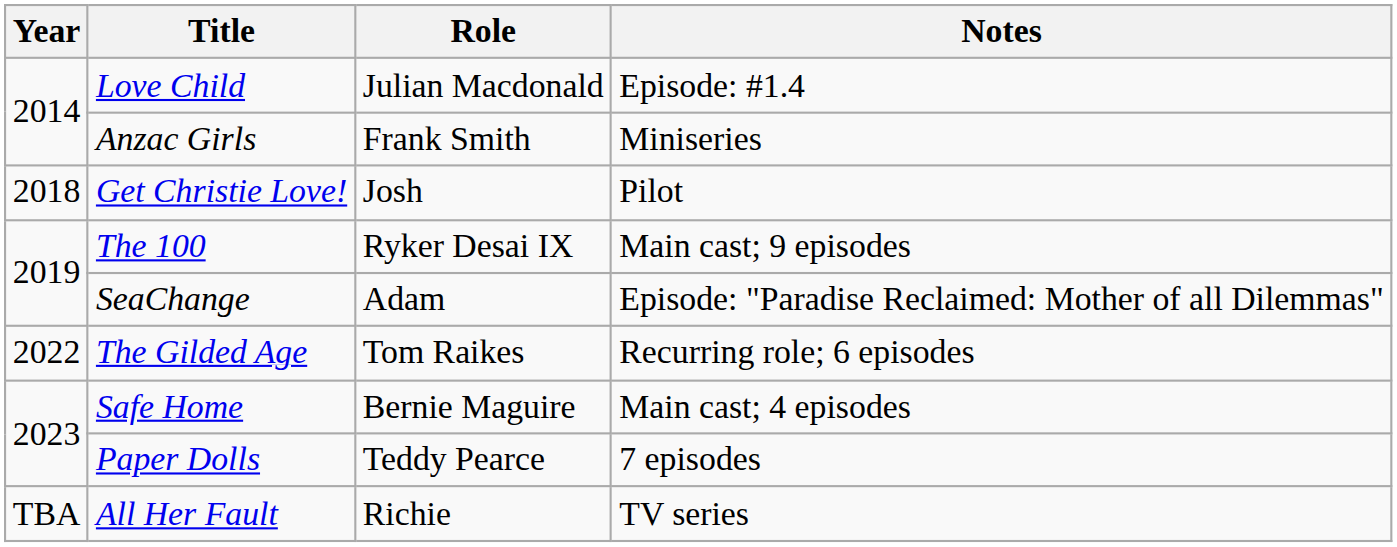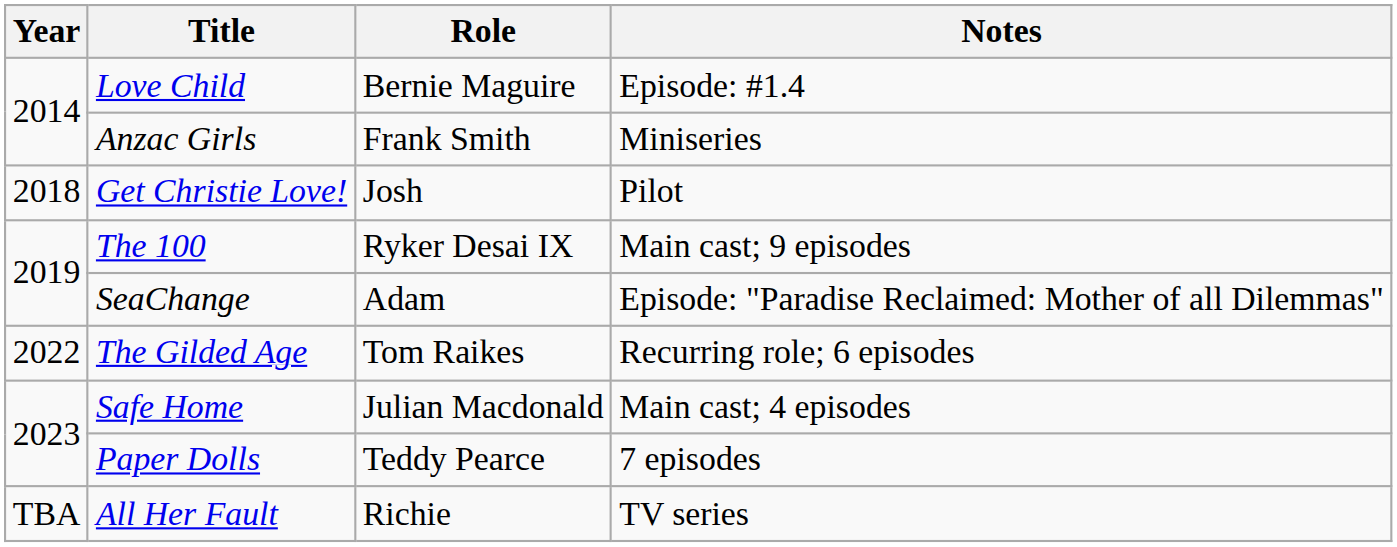Love Child | Role: Julian Macdonald -> Bernie Maguire
Safe Home | Role: Bernie Maguire -> Julian Macdonald
